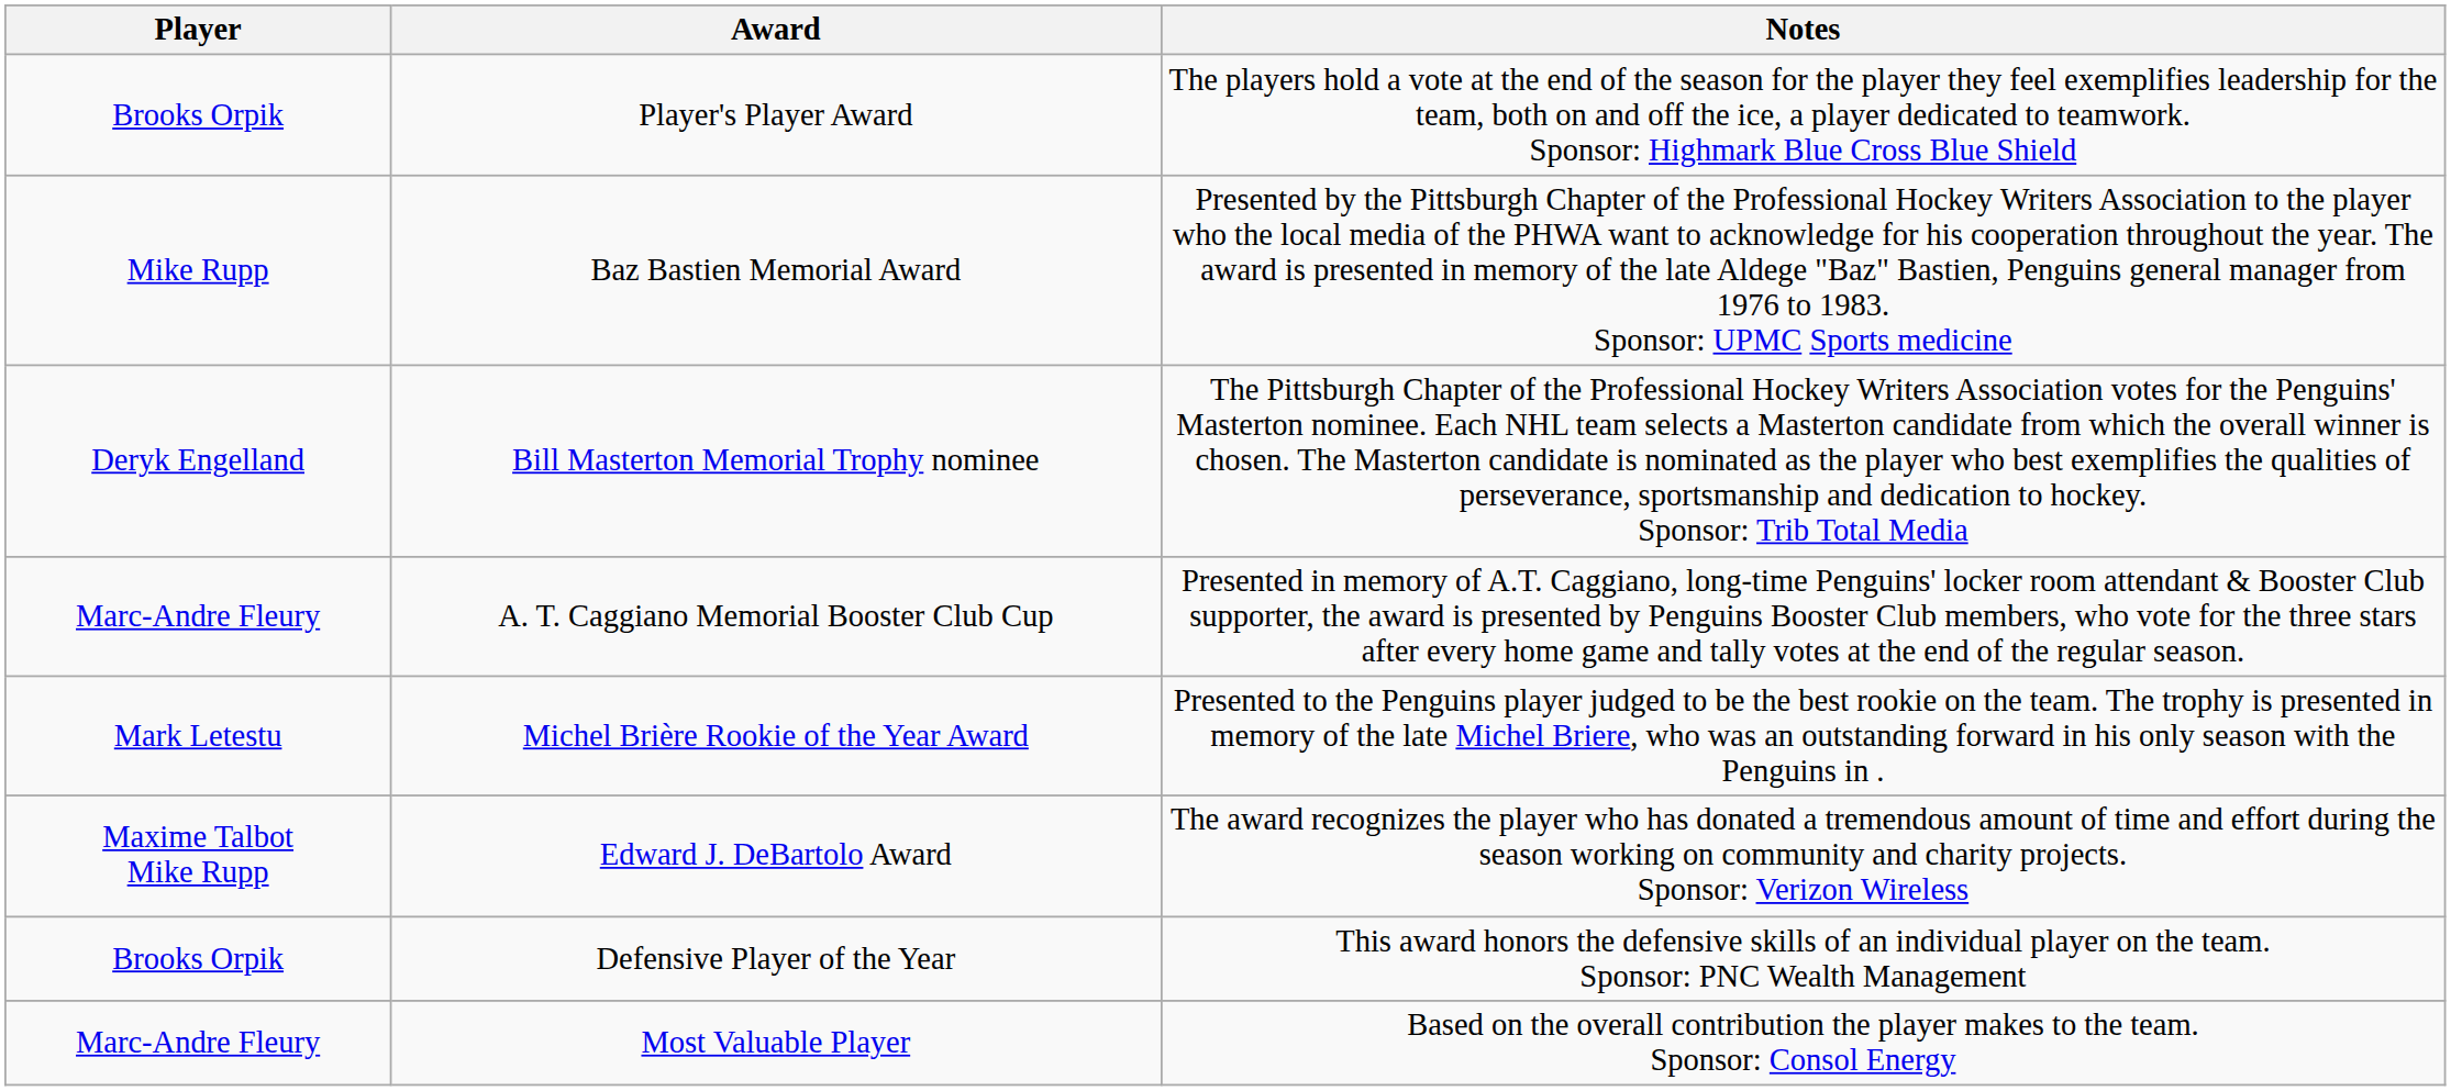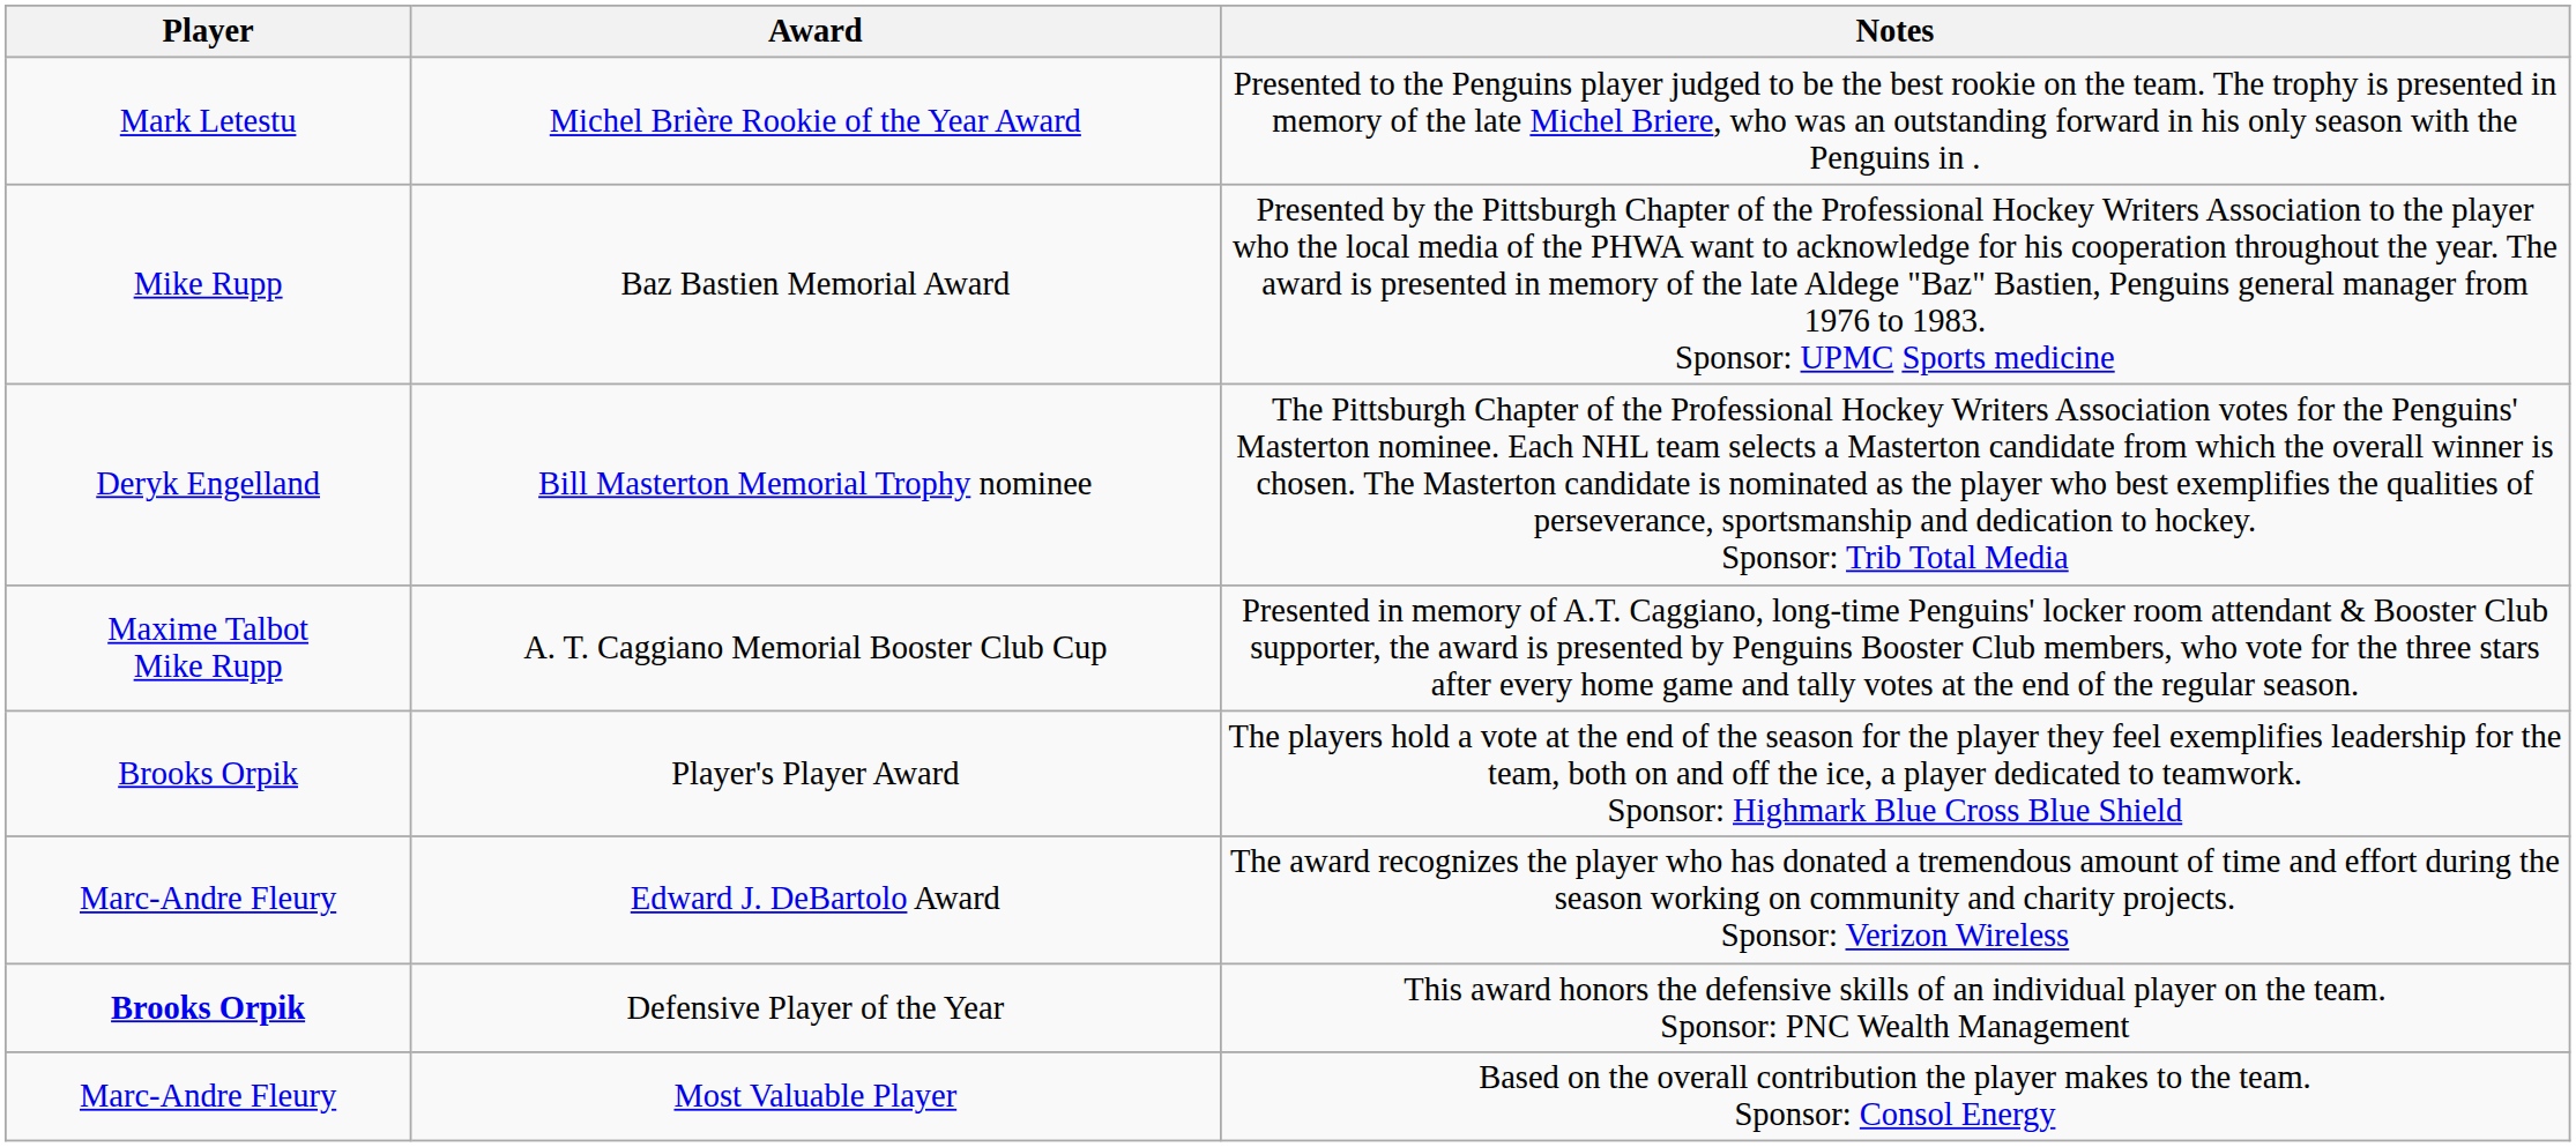rows swapped: Michel Brière Rookie of the Year Award <-> Player's Player Award
A. T. Caggiano Memorial Booster Club Cup | Player: Marc-Andre Fleury -> Maxime Talbot Mike Rupp
Edward J. DeBartolo Award | Player: Maxime Talbot Mike Rupp -> Marc-Andre Fleury
Defensive Player of the Year | Player: normal -> bold
